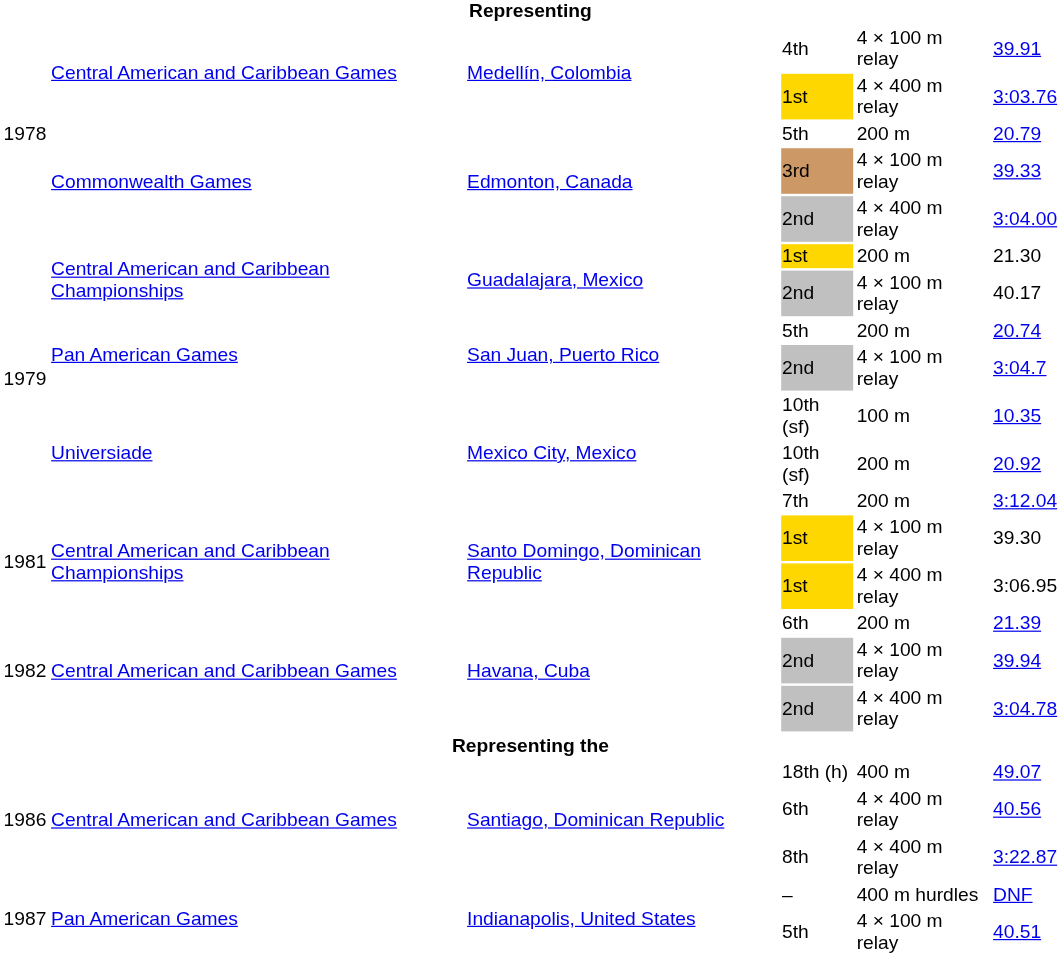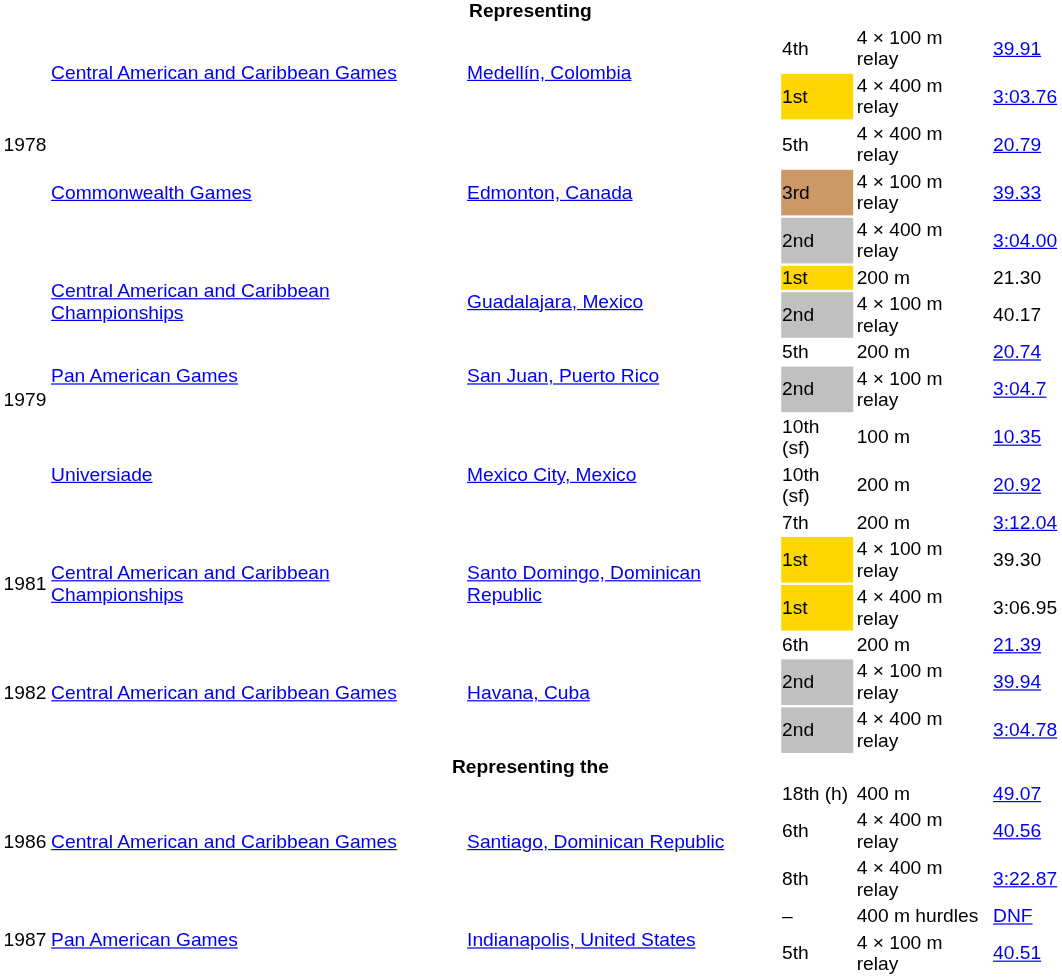Edmonton, Canada / 5th | column 5: 200 m -> 4 × 400 m relay
